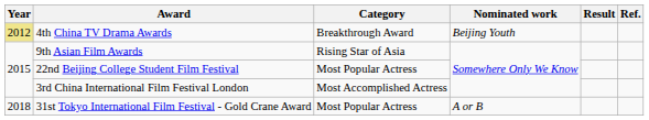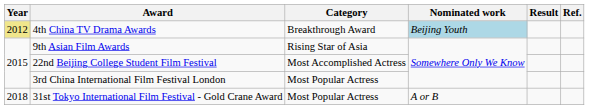4th China TV Drama Awards | Nominated work: no background -> lightblue background
22nd Beijing College Student Film Festival | Category: Most Popular Actress -> Most Accomplished Actress
3rd China International Film Festival London | Category: Most Accomplished Actress -> Most Popular Actress
